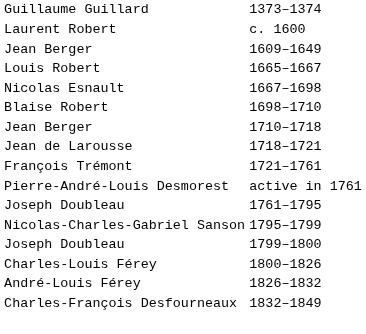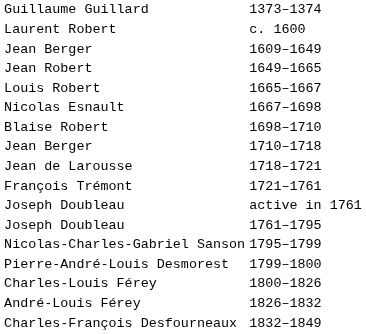+ row: Jean Robert | 1649–1665
active in 1761 | column 1: Pierre-André-Louis Desmorest -> Joseph Doubleau
1799–1800 | column 1: Joseph Doubleau -> Pierre-André-Louis Desmorest
